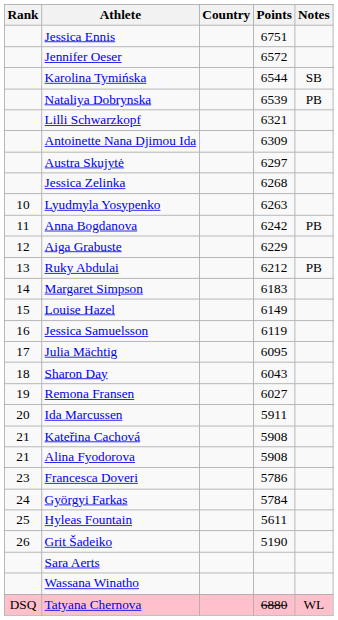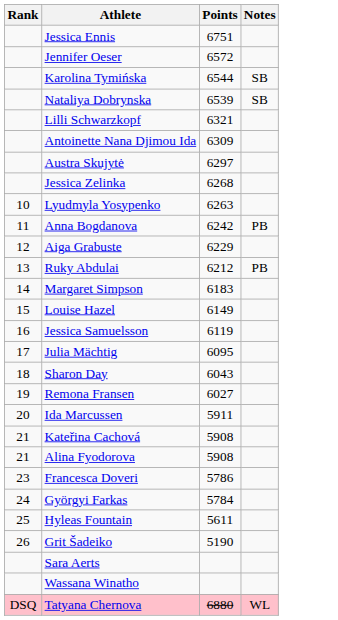- column: Country
Nataliya Dobrynska | Notes: PB -> SB
